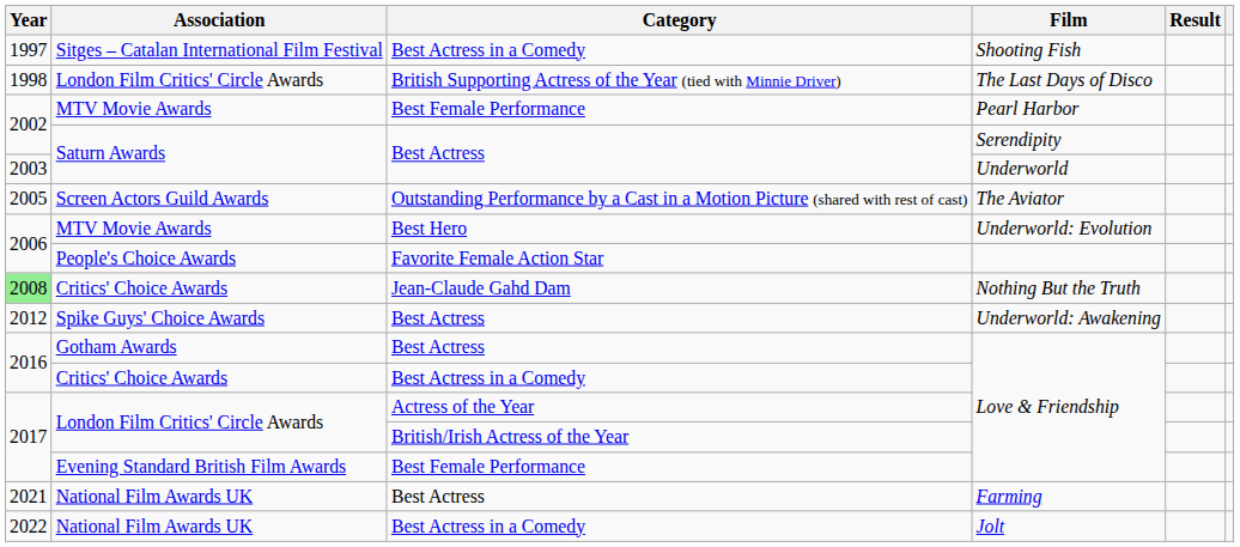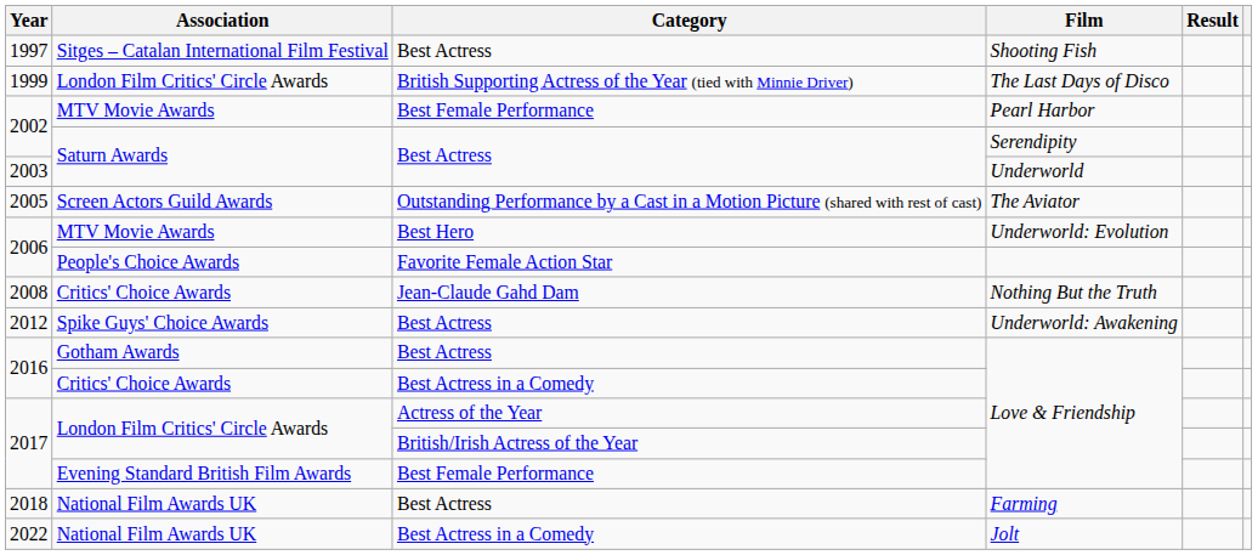Shooting Fish | Category: Best Actress in a Comedy -> Best Actress
The Last Days of Disco | Year: 1998 -> 1999
Nothing But the Truth | Year: lightgreen background -> no background
Farming | Year: 2021 -> 2018
